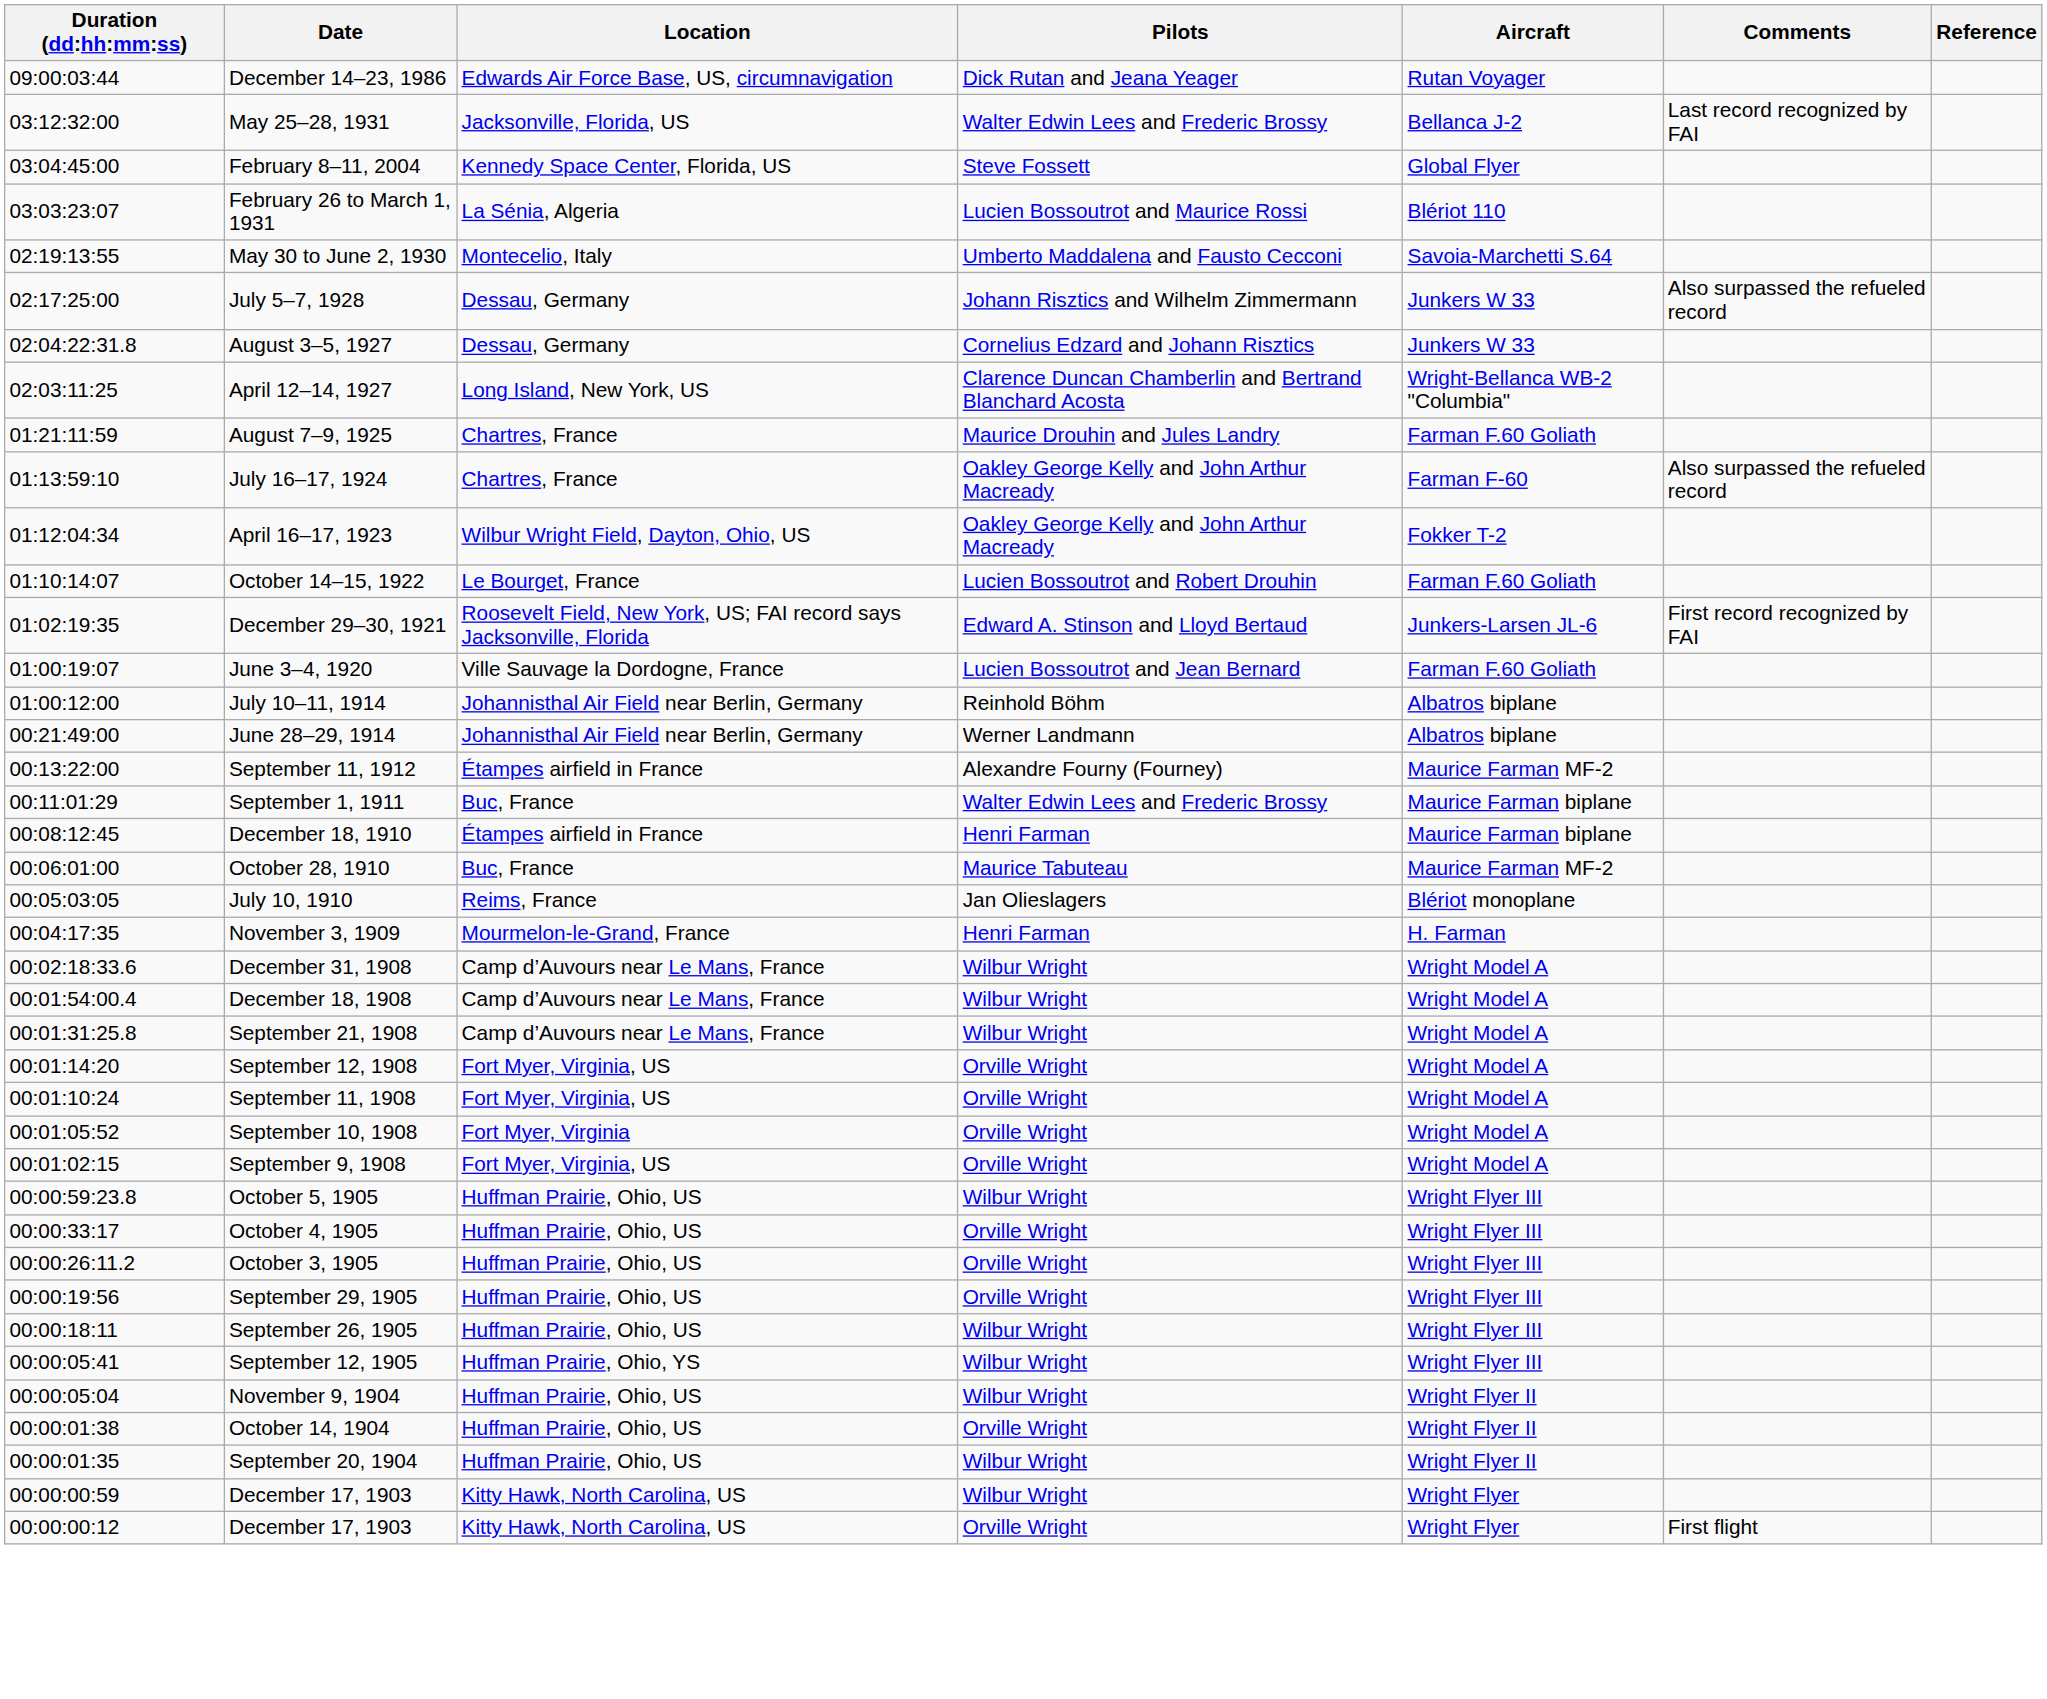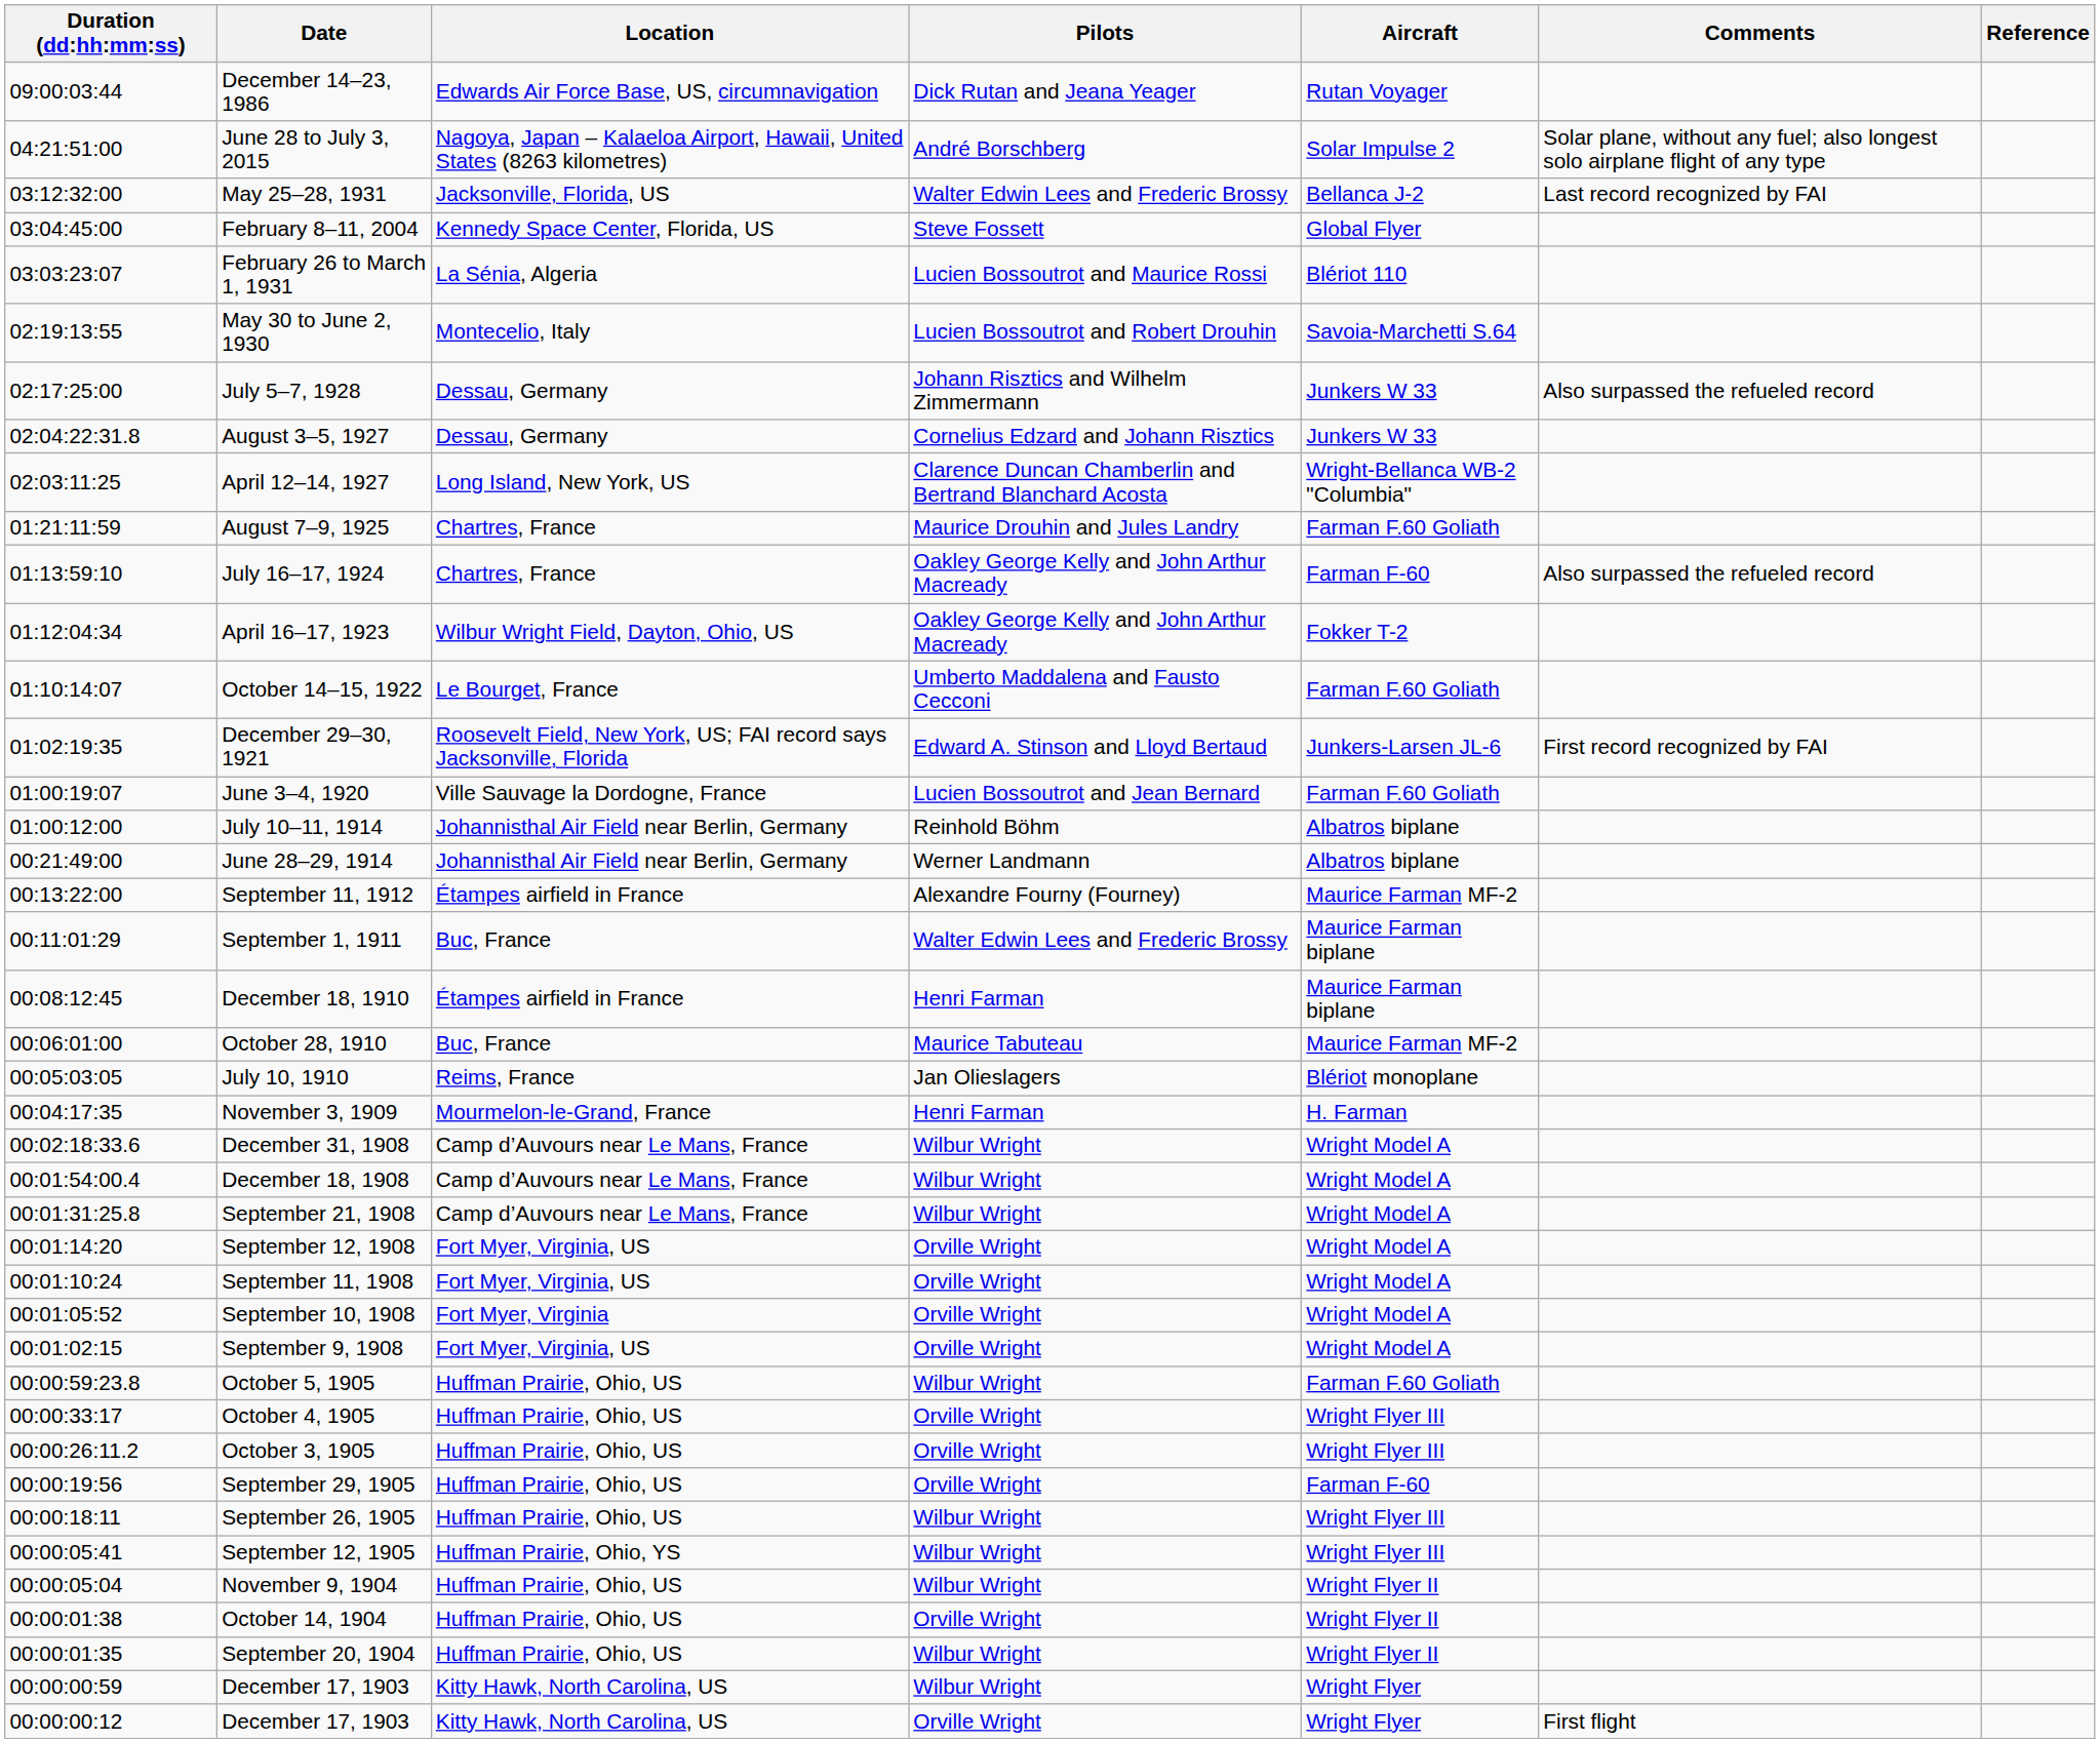+ row: 04:21:51:00 | June 28 to July 3, 2015 | Nagoya, Japan – Kalaeloa Airport, Hawaii, United States (8263 kilometres) | André Borschberg | Solar Impulse 2 | Solar plane, without any fuel; also longest solo airplane flight of any type
May 30 to June 2, 1930 | Pilots: Umberto Maddalena and Fausto Cecconi -> Lucien Bossoutrot and Robert Drouhin
October 14–15, 1922 | Pilots: Lucien Bossoutrot and Robert Drouhin -> Umberto Maddalena and Fausto Cecconi
October 5, 1905 | Aircraft: Wright Flyer III -> Farman F.60 Goliath
September 29, 1905 | Aircraft: Wright Flyer III -> Farman F-60
